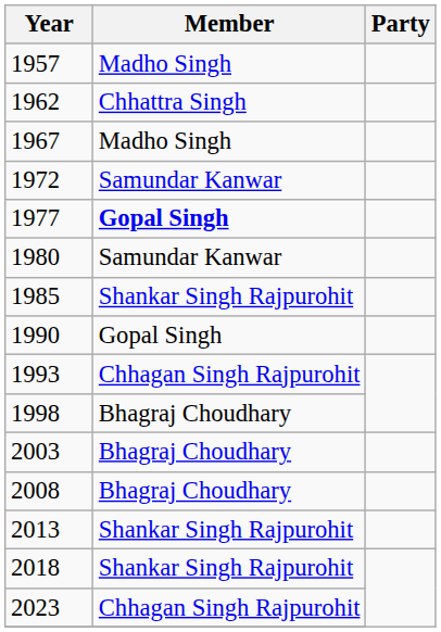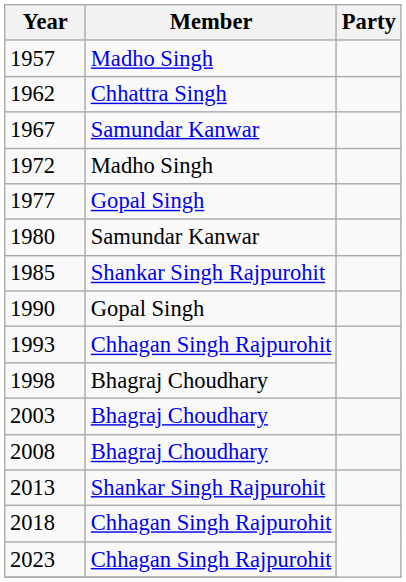1967 | Member: Madho Singh -> Samundar Kanwar
1972 | Member: Samundar Kanwar -> Madho Singh
1977 | Member: bold -> normal
2018 | Member: Shankar Singh Rajpurohit -> Chhagan Singh Rajpurohit
